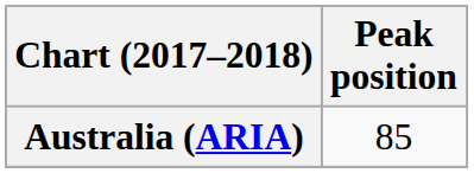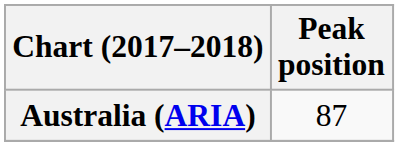Australia (ARIA) | Peak position: 85 -> 87
